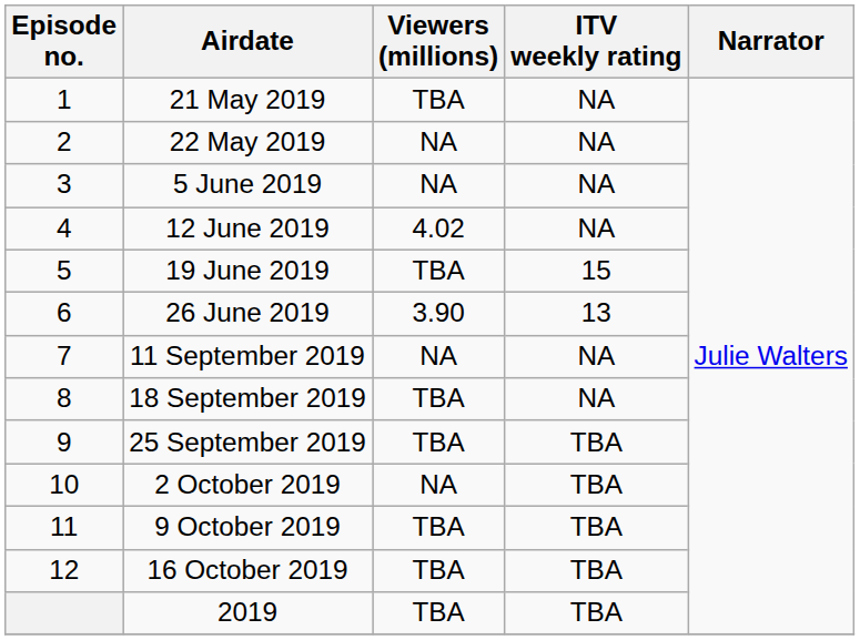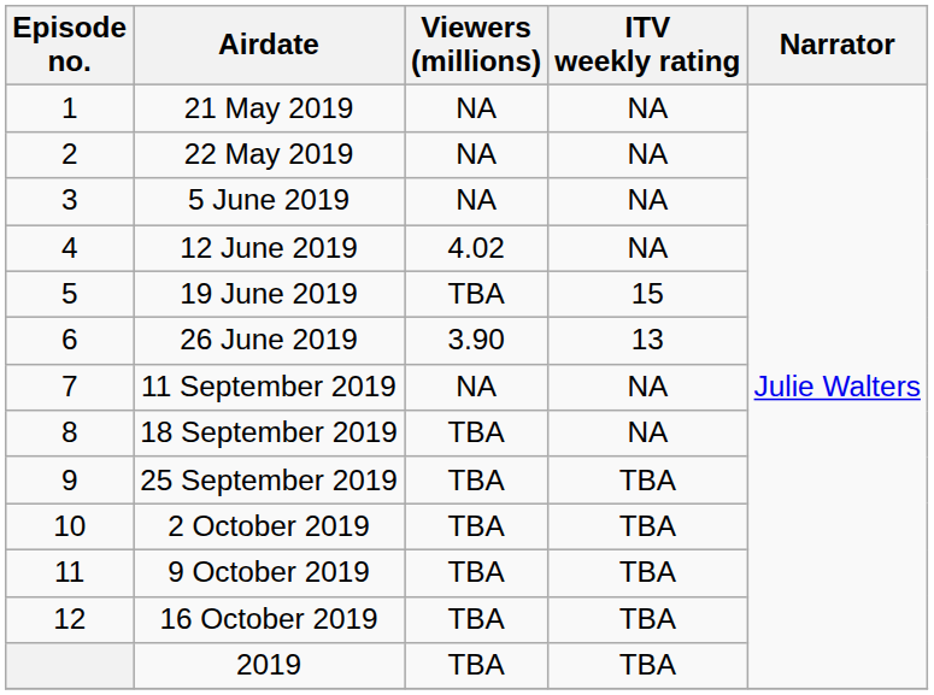21 May 2019 | Viewers (millions): TBA -> NA
2 October 2019 | Viewers (millions): NA -> TBA
